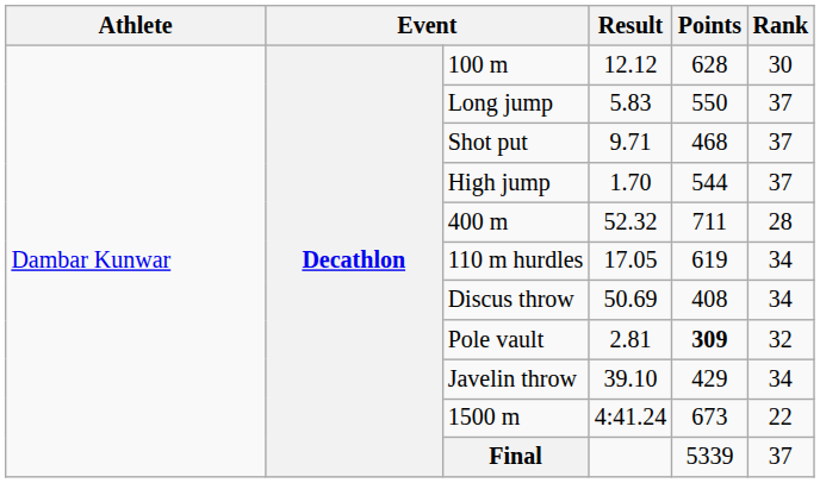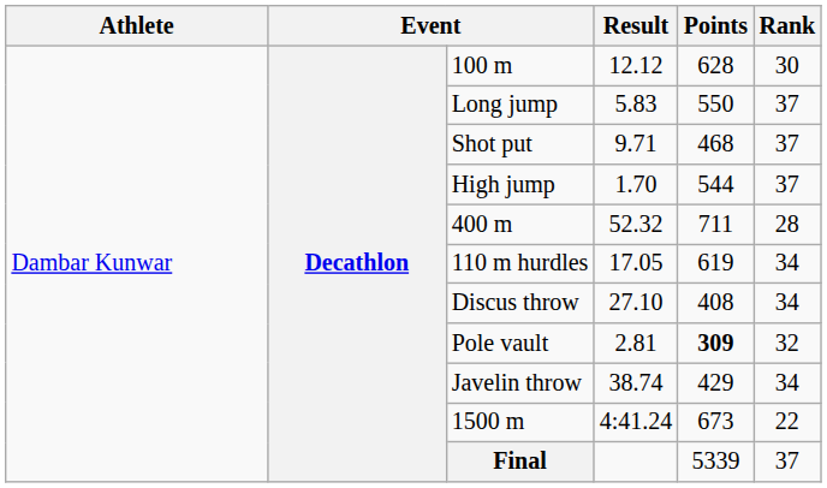Discus throw | Result: 50.69 -> 27.10
Javelin throw | Result: 39.10 -> 38.74
